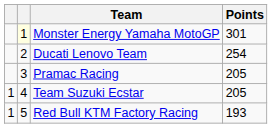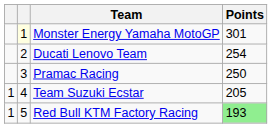Pramac Racing | Points: 205 -> 250
Red Bull KTM Factory Racing | Points: no background -> lightgreen background
